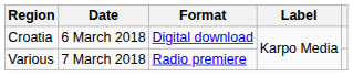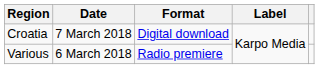Croatia | Date: 6 March 2018 -> 7 March 2018
Various | Date: 7 March 2018 -> 6 March 2018
